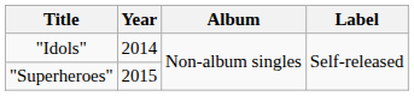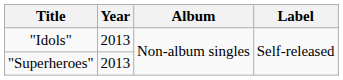"Idols" | Year: 2014 -> 2013
"Superheroes" | Year: 2015 -> 2013
